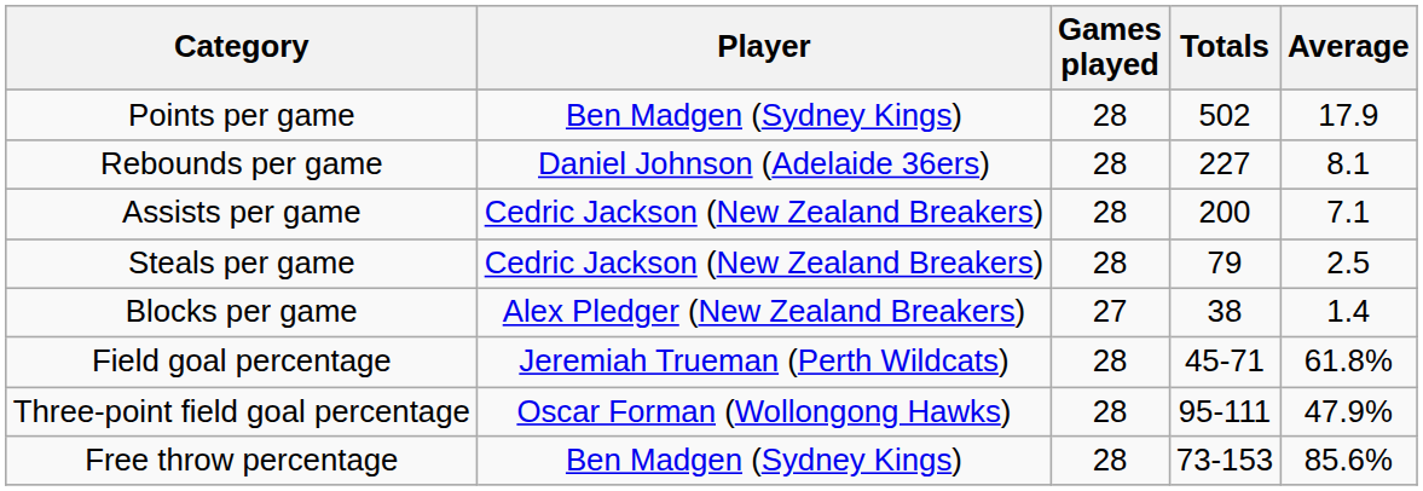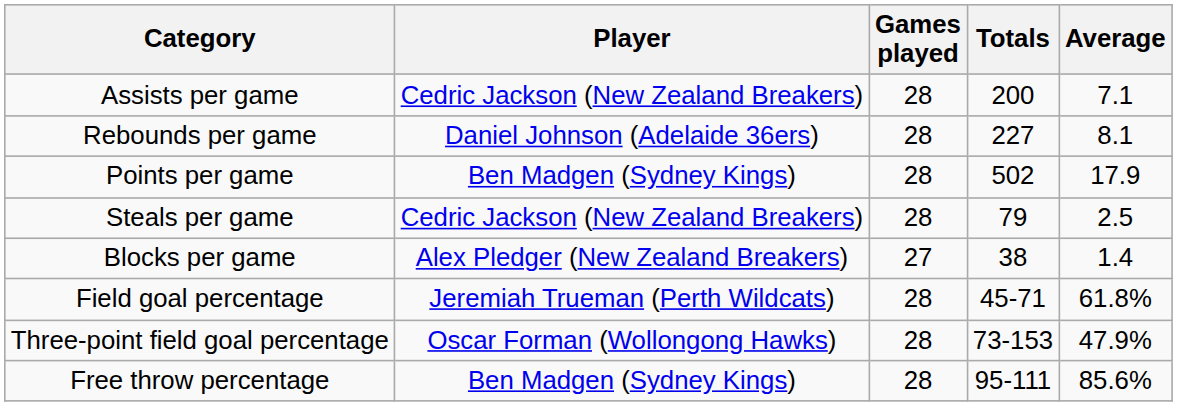rows swapped: Points per game <-> Assists per game
Three-point field goal percentage | Totals: 95-111 -> 73-153
Free throw percentage | Totals: 73-153 -> 95-111
